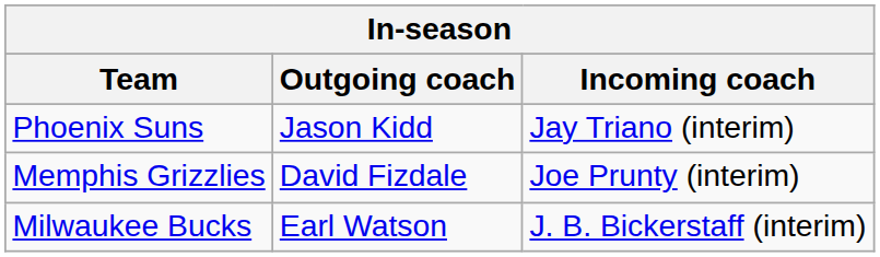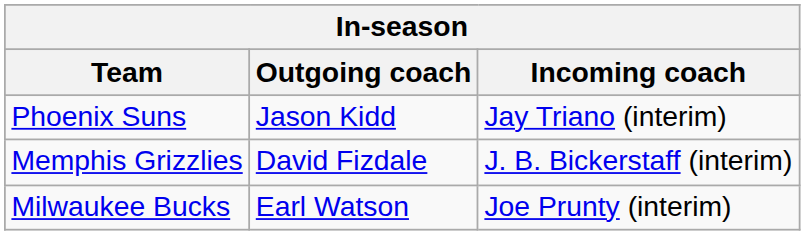Memphis Grizzlies | Incoming coach: Joe Prunty (interim) -> J. B. Bickerstaff (interim)
Milwaukee Bucks | Incoming coach: J. B. Bickerstaff (interim) -> Joe Prunty (interim)
